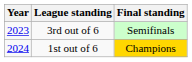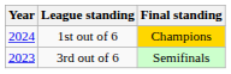rows swapped: 3rd out of 6 <-> 1st out of 6
